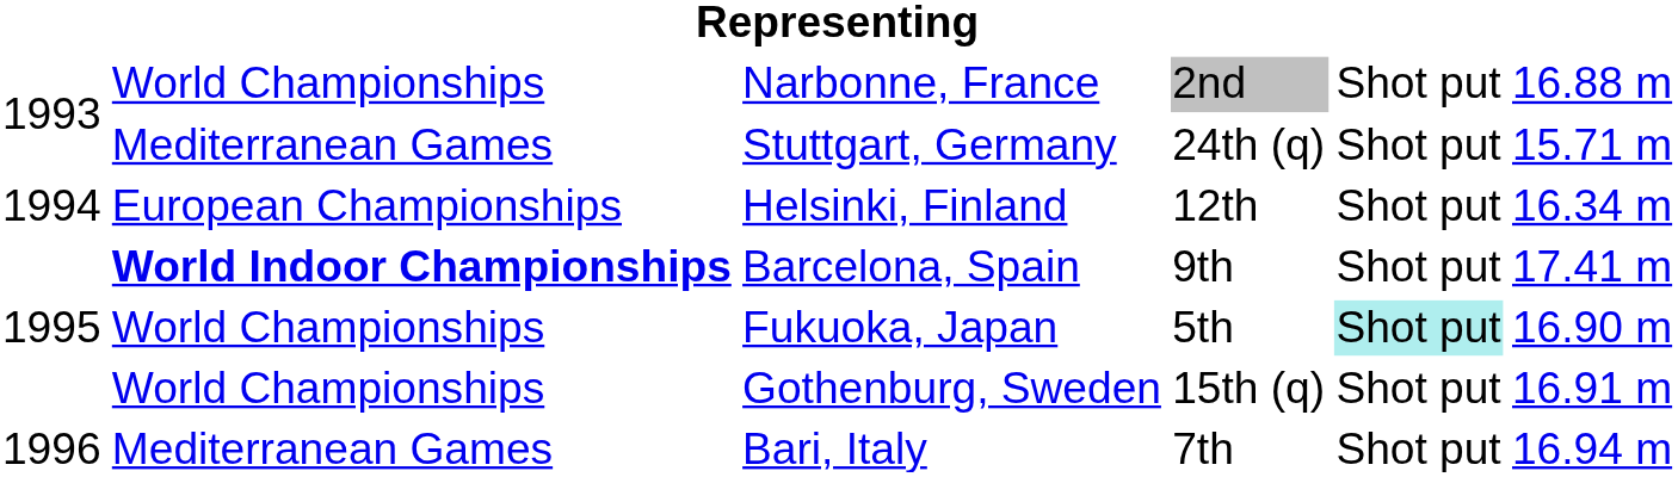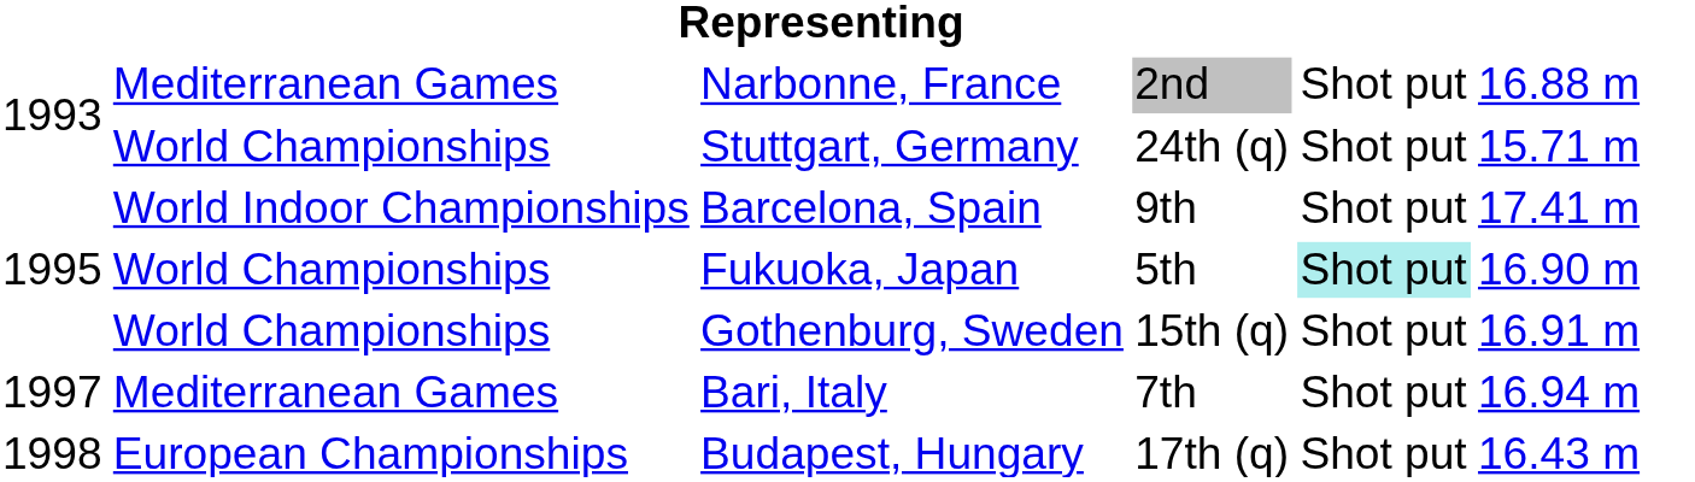Narbonne, France | column 2: World Championships -> Mediterranean Games
Stuttgart, Germany | column 2: Mediterranean Games -> World Championships
- row: 1994 | European Championships | Helsinki, Finland | 12th | Shot put | 16.34 m
Barcelona, Spain | column 2: bold -> normal
Bari, Italy | column 1: 1996 -> 1997
+ row: 1998 | European Championships | Budapest, Hungary | 17th (q) | Shot put | 16.43 m
